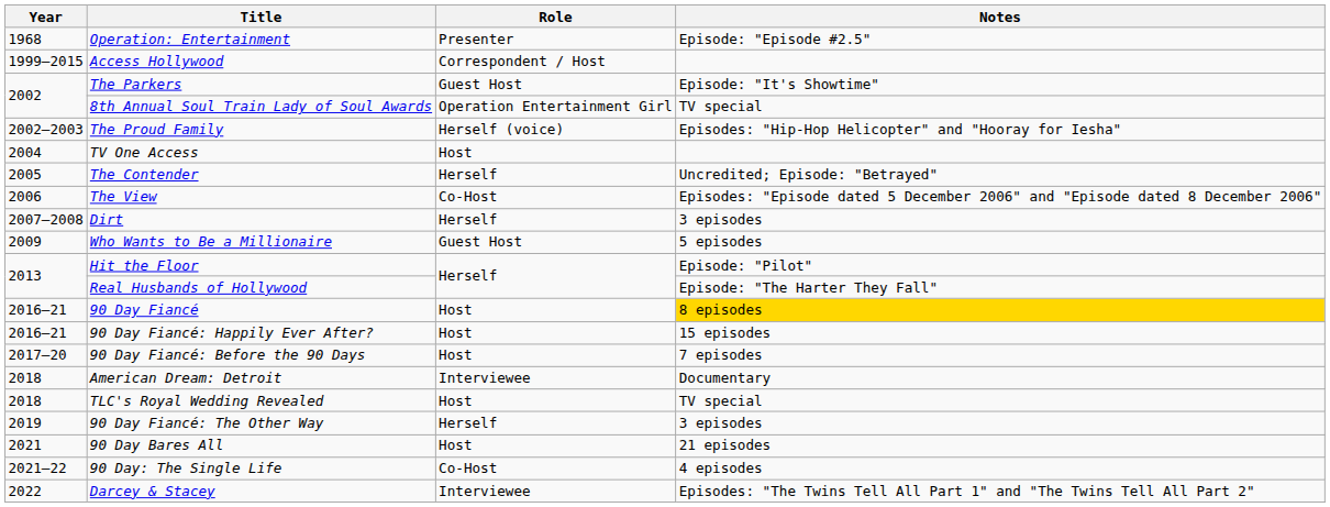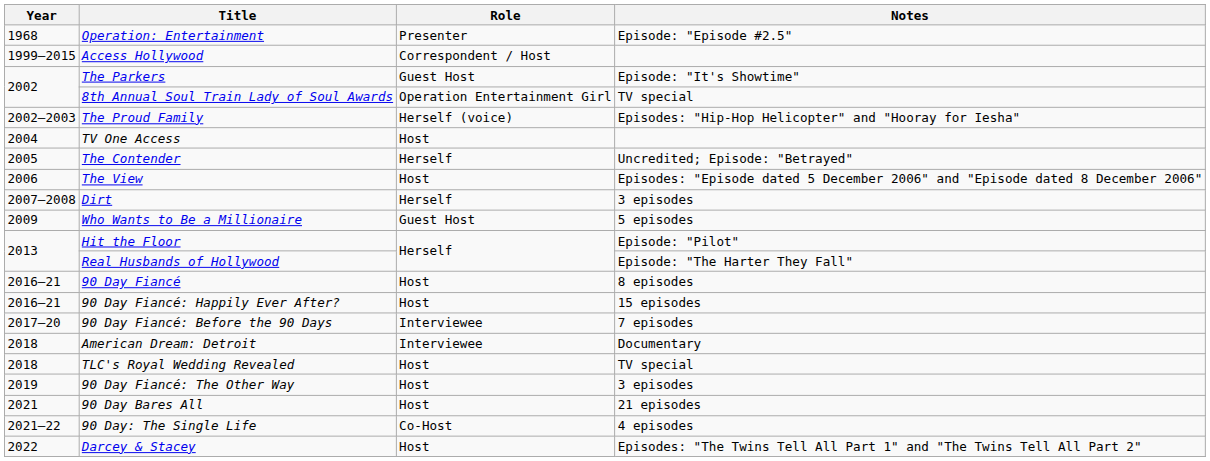The View | Role: Co-Host -> Host
90 Day Fiancé | Notes: gold background -> no background
90 Day Fiancé: Before the 90 Days | Role: Host -> Interviewee
90 Day Fiancé: The Other Way | Role: Herself -> Host
Darcey & Stacey | Role: Interviewee -> Host
